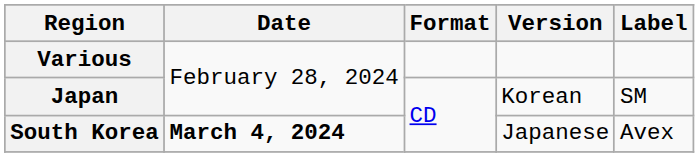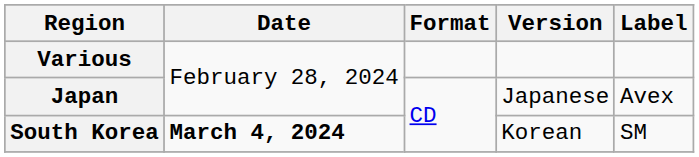Japan | Version: Korean -> Japanese
Japan | Label: SM -> Avex
South Korea | Version: Japanese -> Korean
South Korea | Label: Avex -> SM
